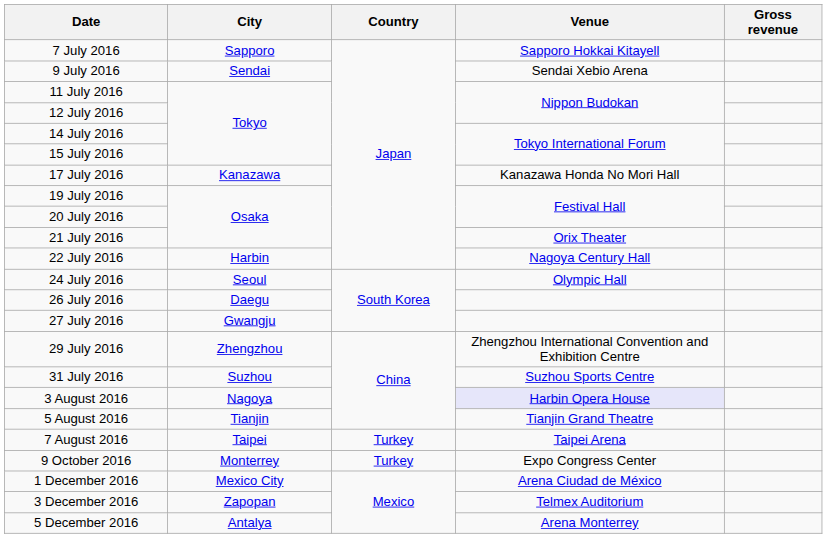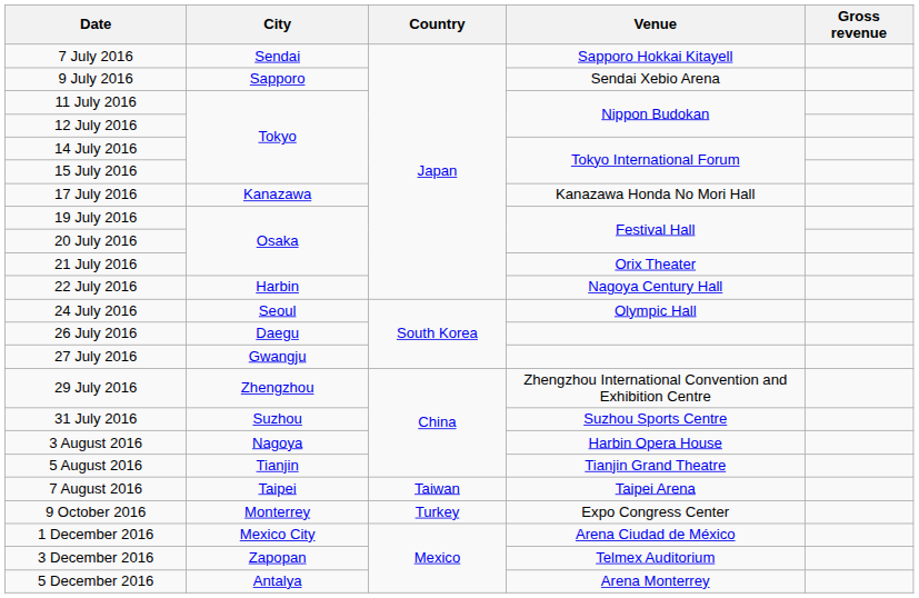7 July 2016 | City: Sapporo -> Sendai
9 July 2016 | City: Sendai -> Sapporo
3 August 2016 | Venue: lavender background -> no background
7 August 2016 | Country: Turkey -> Taiwan
